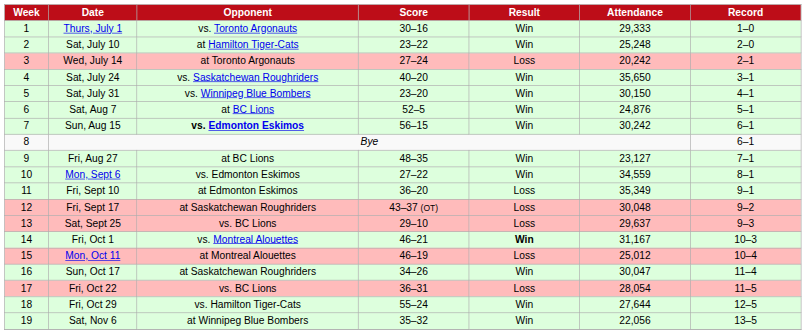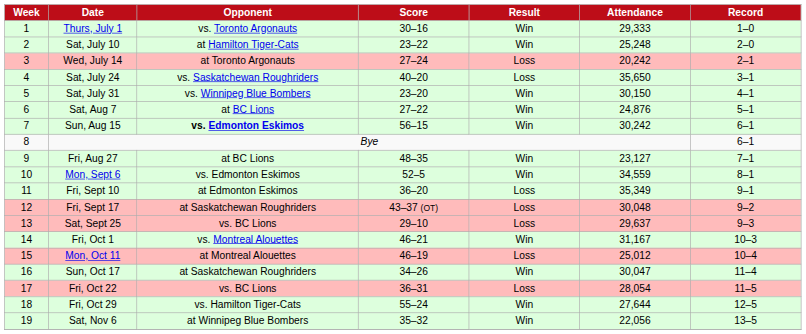Sat, July 24 | Result: Win -> Loss
Sat, Aug 7 | Score: 52–5 -> 27–22
Mon, Sept 6 | Score: 27–22 -> 52–5
Fri, Oct 1 | Result: bold -> normal
